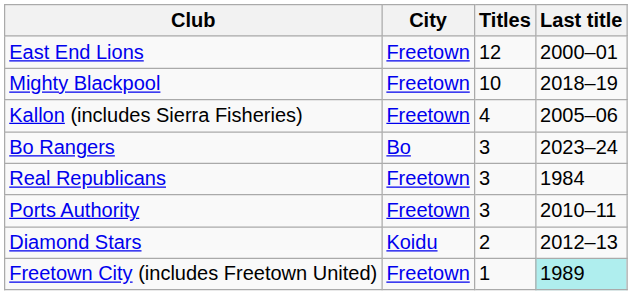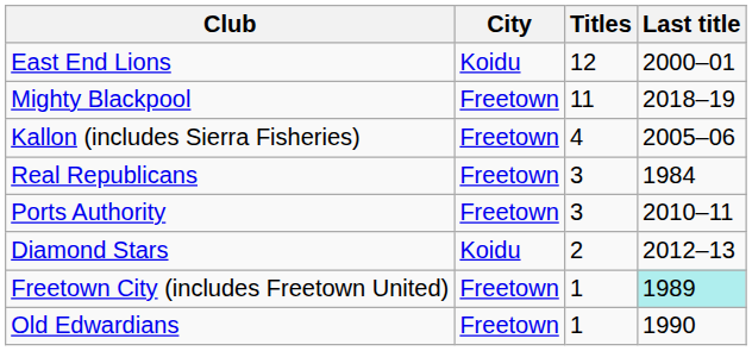East End Lions | City: Freetown -> Koidu
Mighty Blackpool | Titles: 10 -> 11
- row: Bo Rangers | Bo | 3 | 2023–24
+ row: Old Edwardians | Freetown | 1 | 1990
